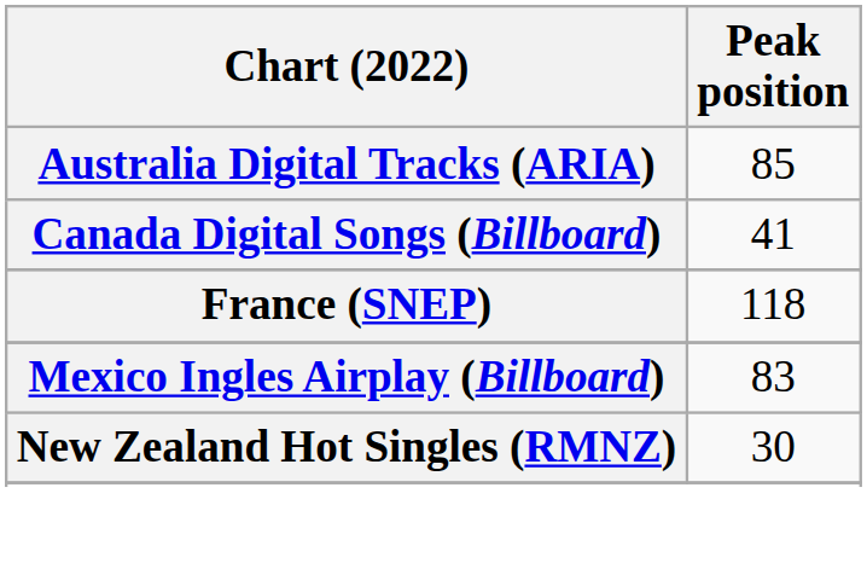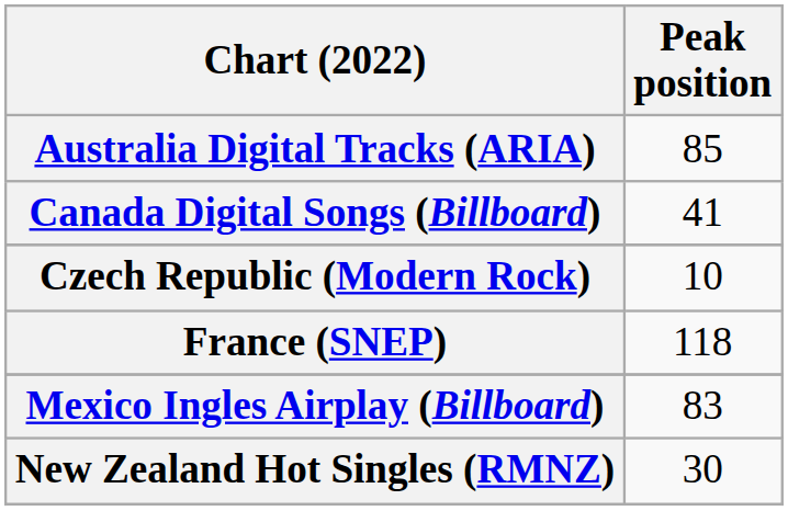+ row: Czech Republic (Modern Rock) | 10
